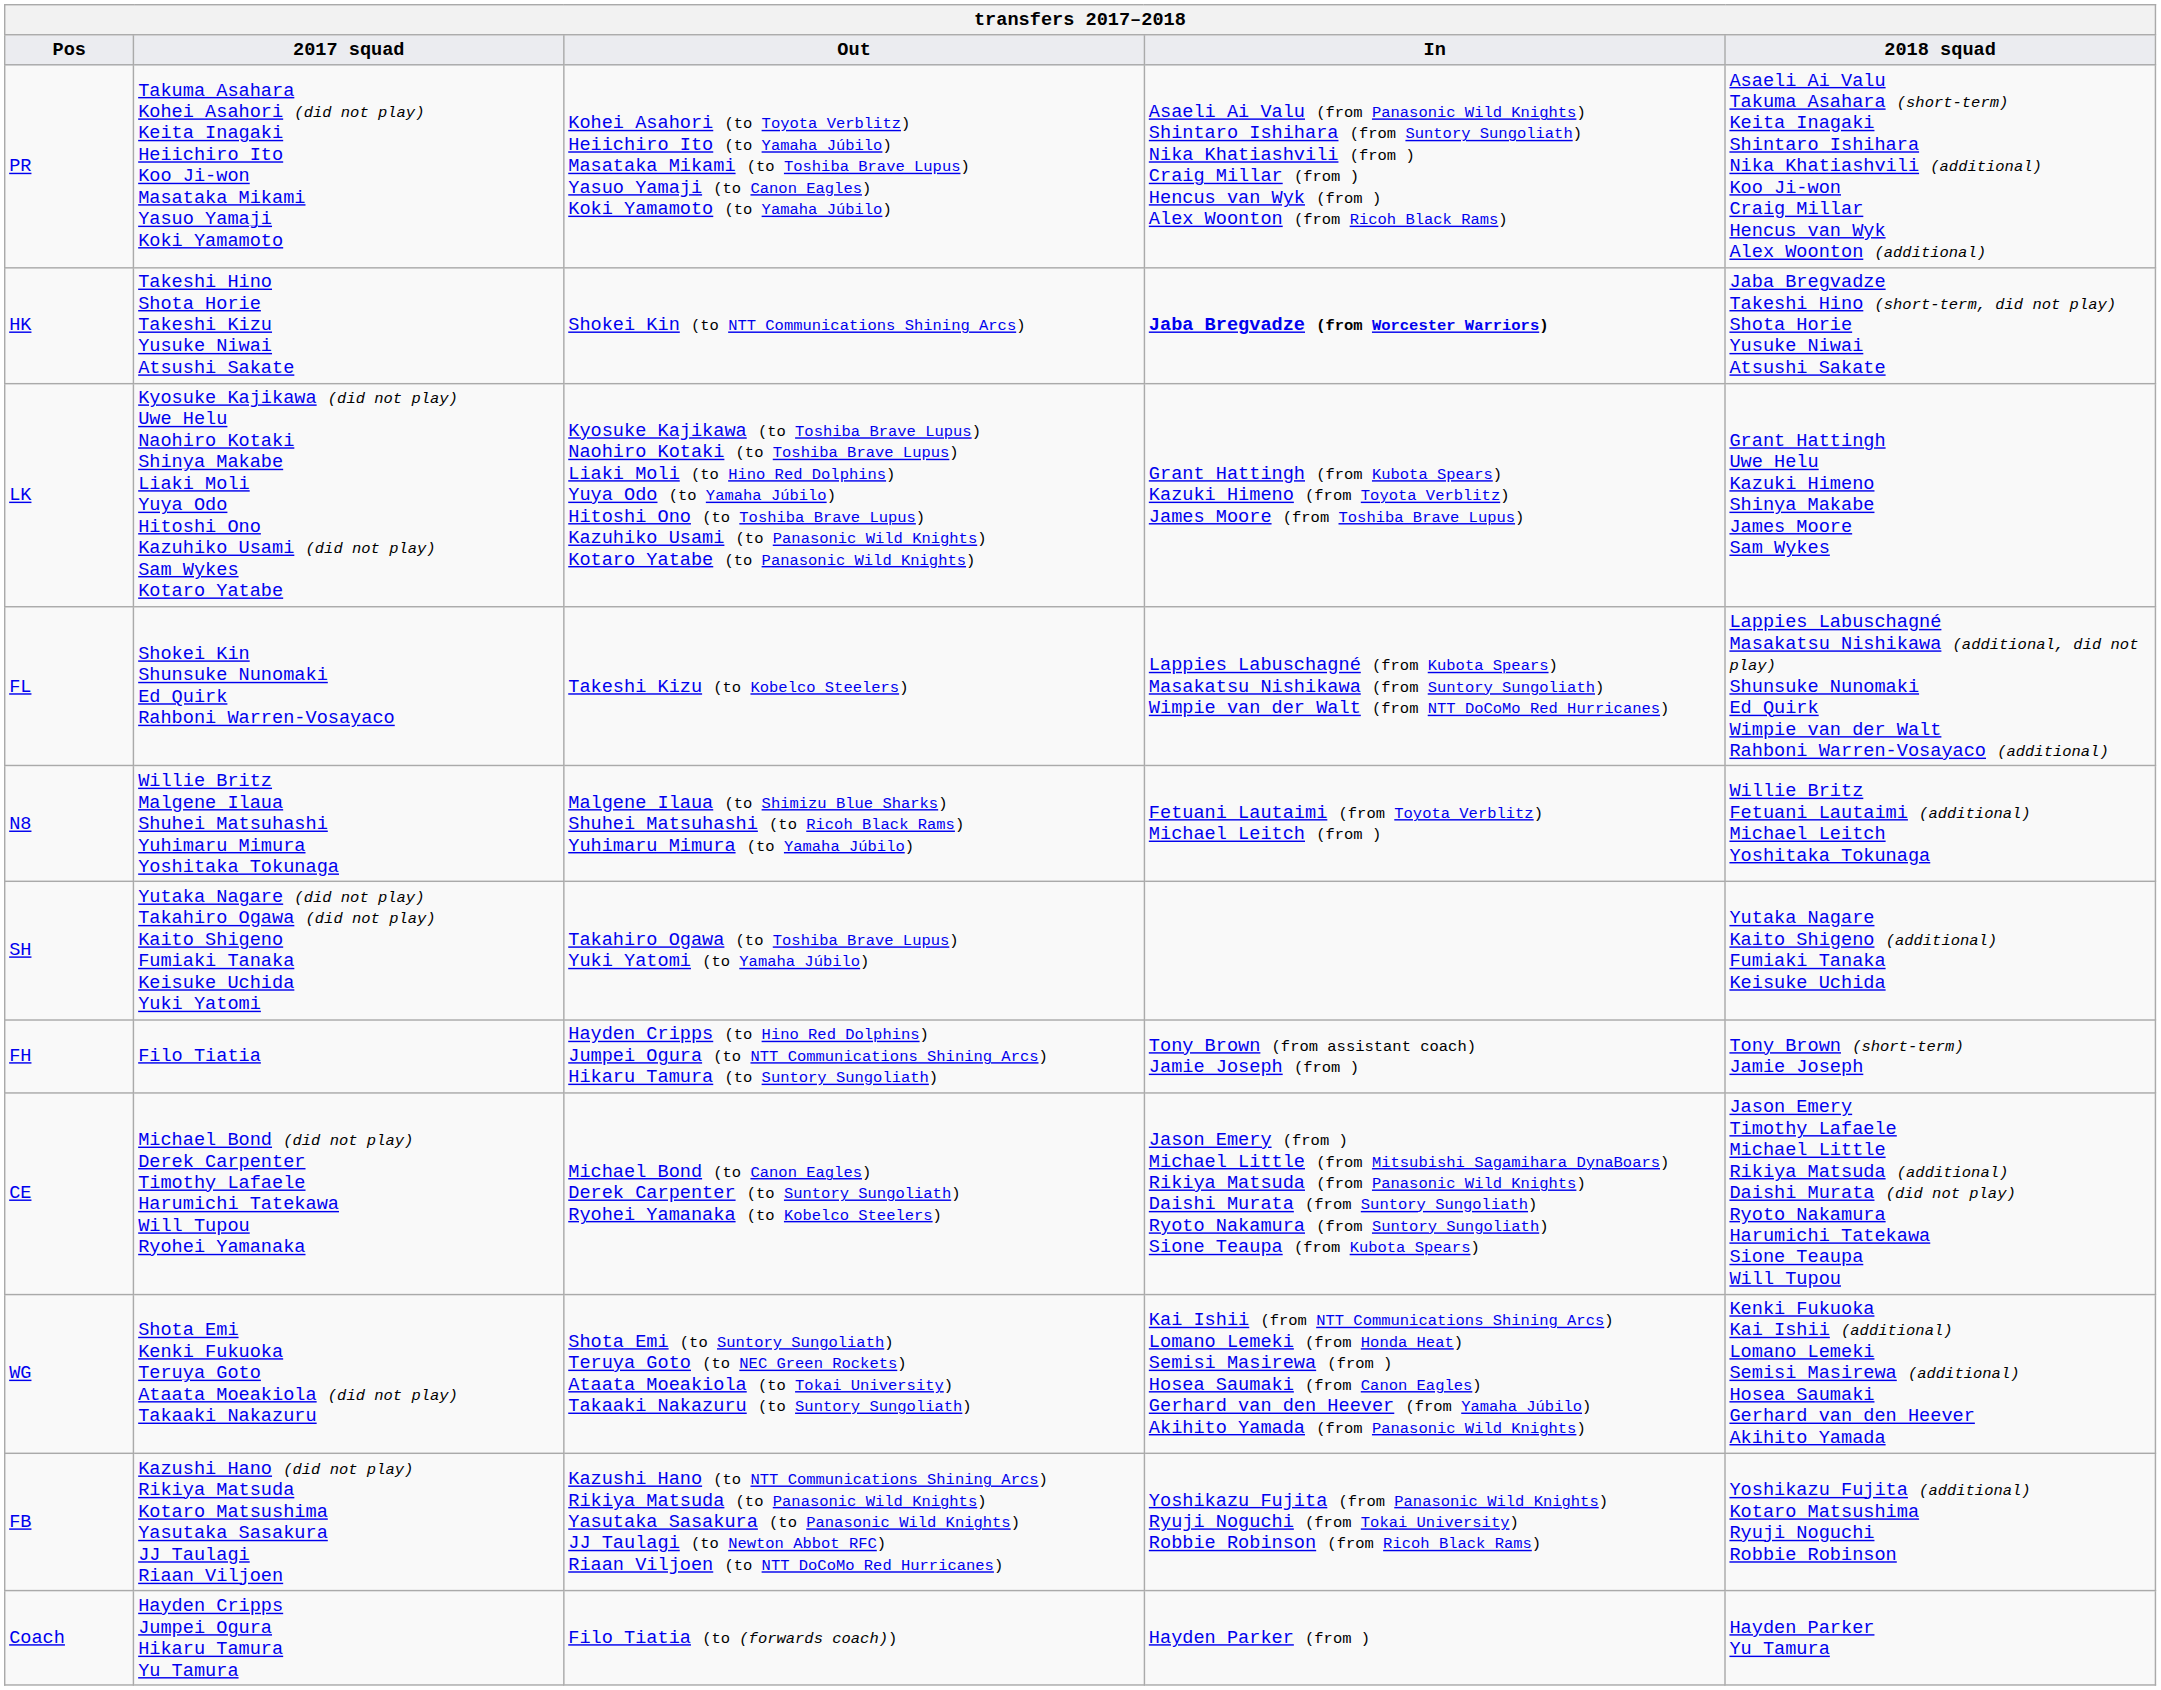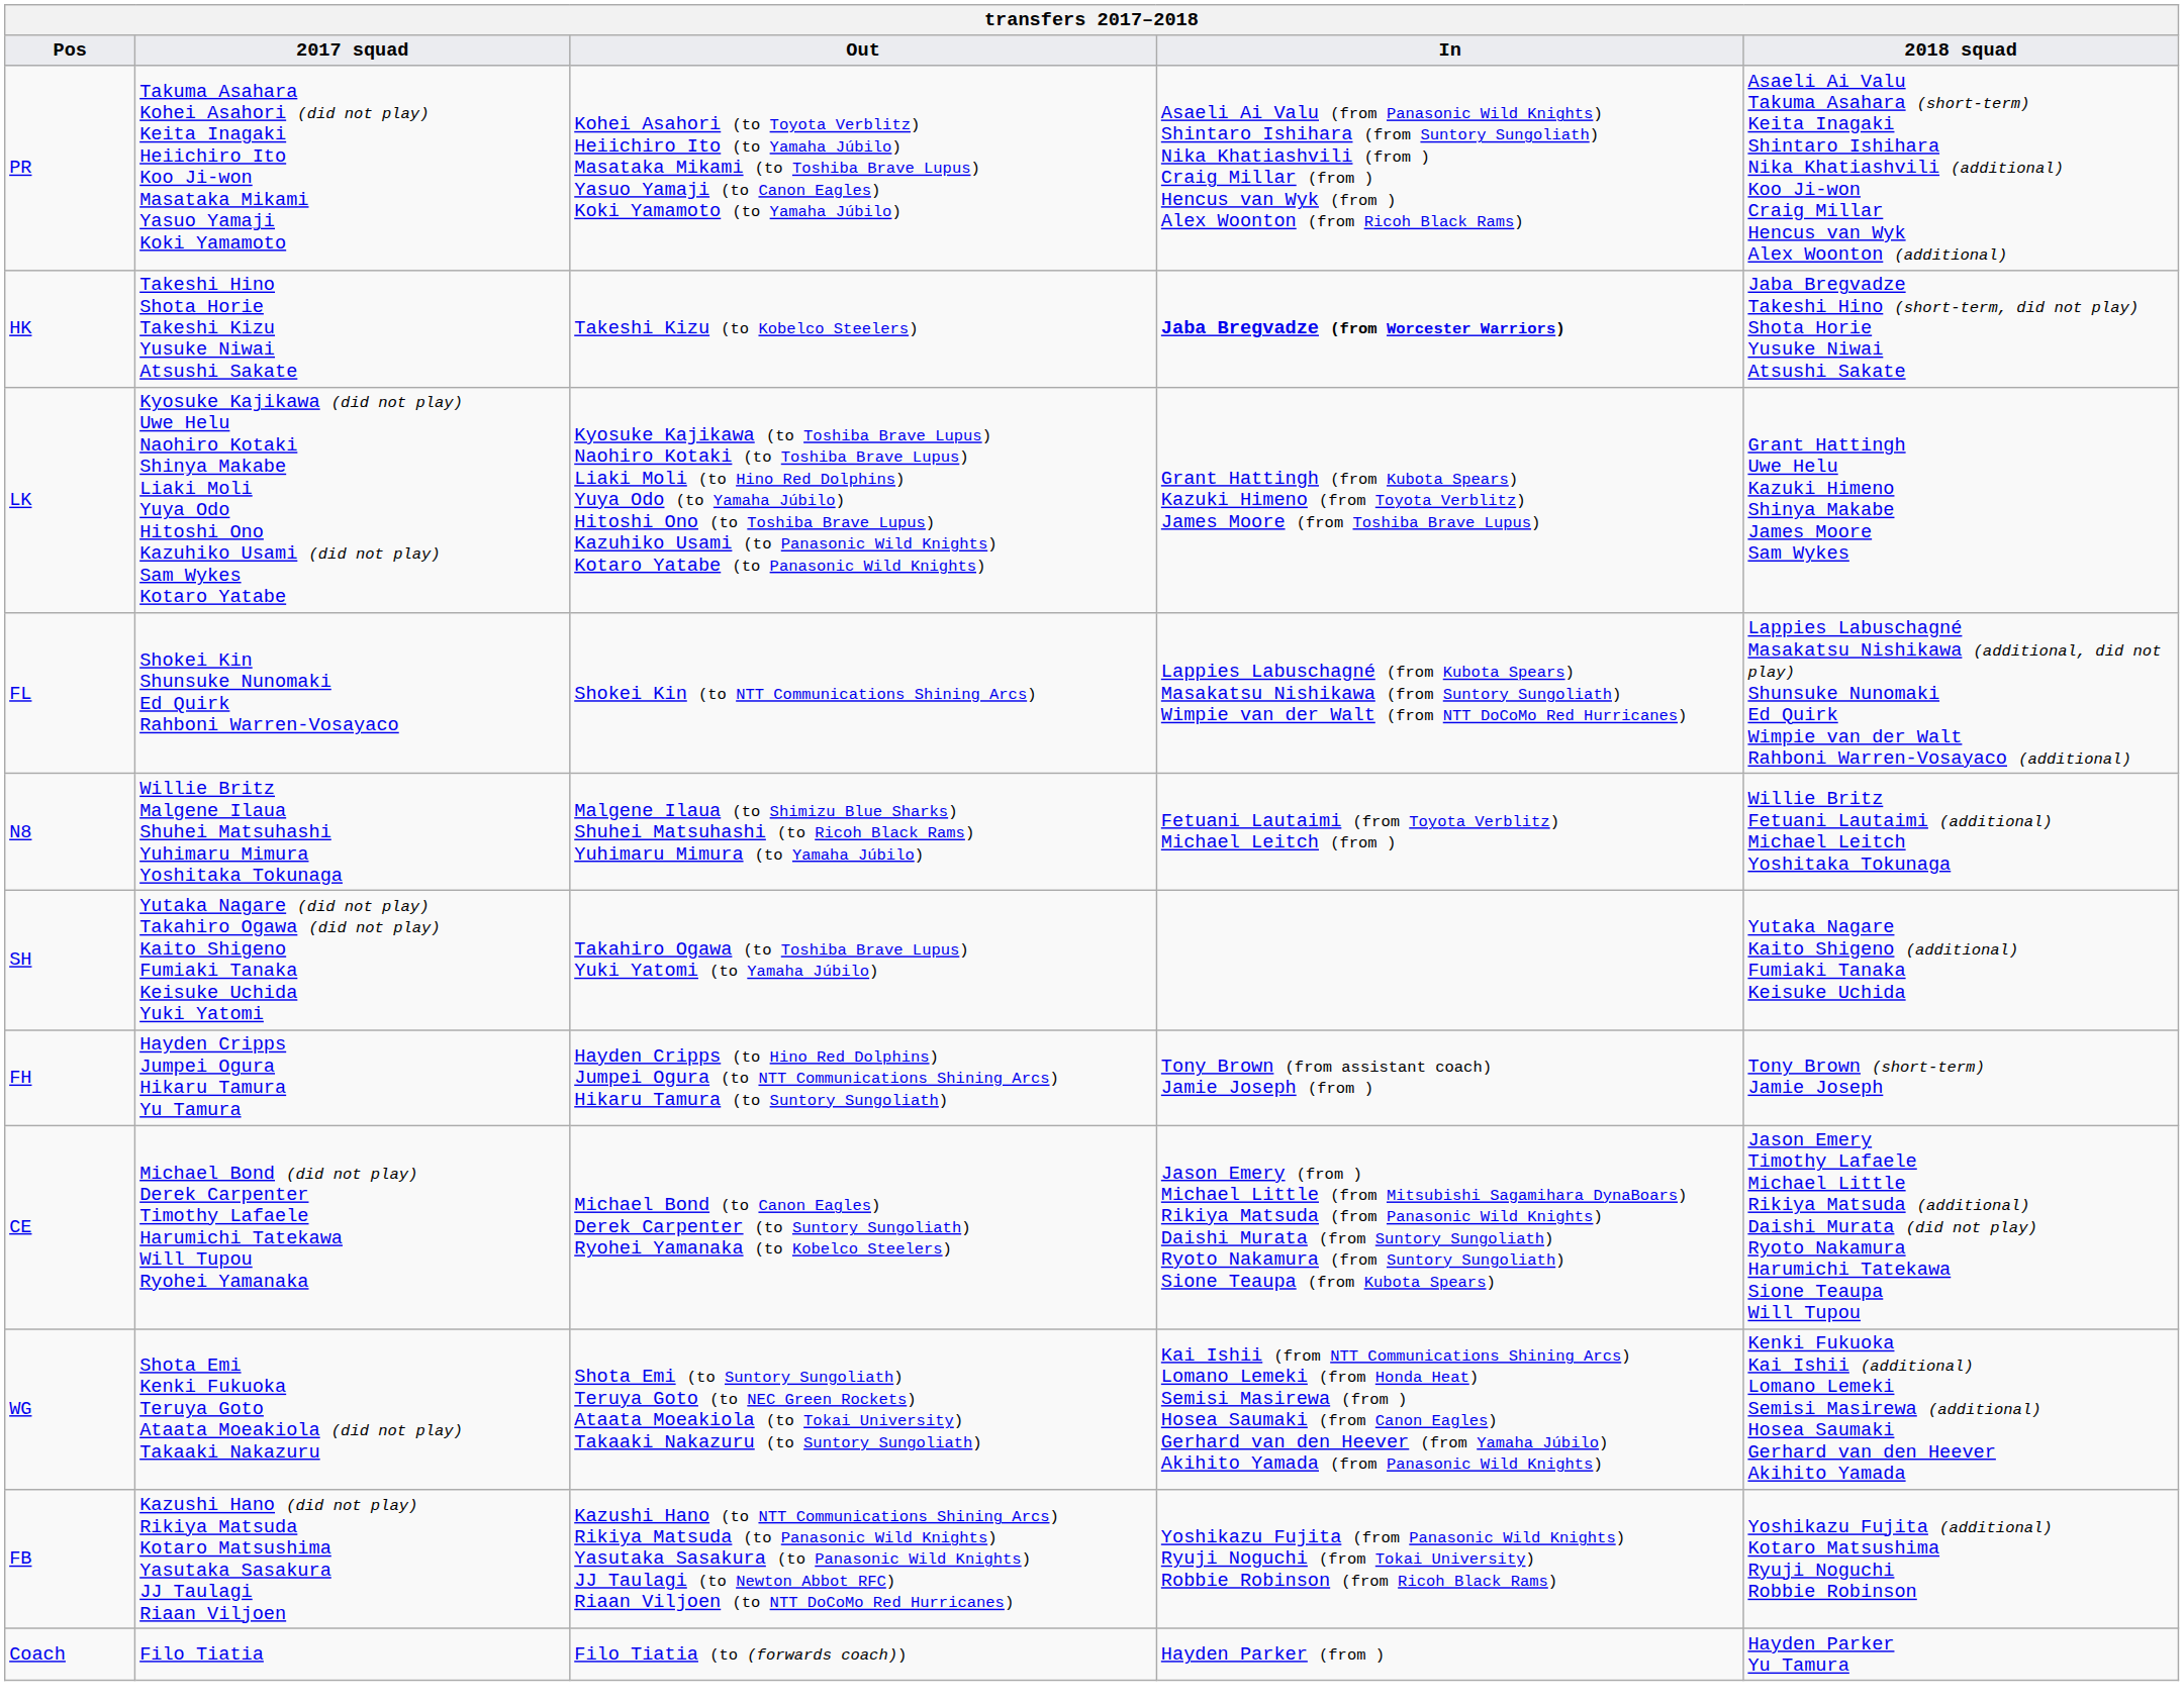HK | Out: Shokei Kin (to NTT Communications Shining Arcs) -> Takeshi Kizu (to Kobelco Steelers)
FL | Out: Takeshi Kizu (to Kobelco Steelers) -> Shokei Kin (to NTT Communications Shining Arcs)
FH | 2017 squad: Filo Tiatia -> Hayden Cripps Jumpei Ogura Hikaru Tamura Yu Tamura
Coach | 2017 squad: Hayden Cripps Jumpei Ogura Hikaru Tamura Yu Tamura -> Filo Tiatia
